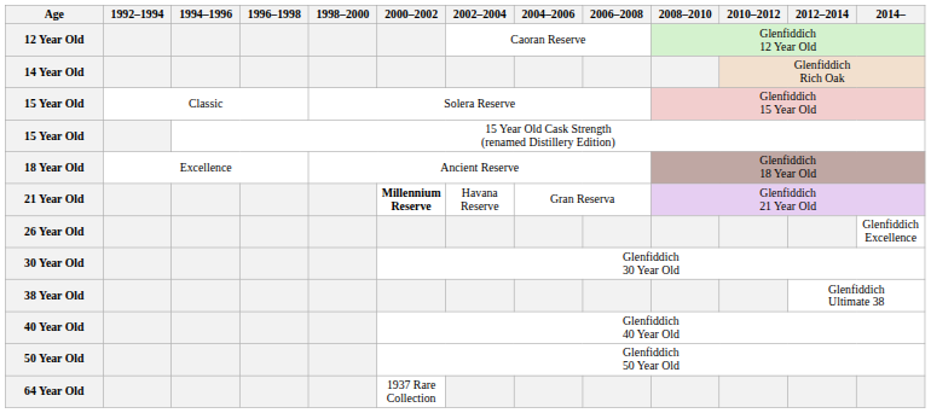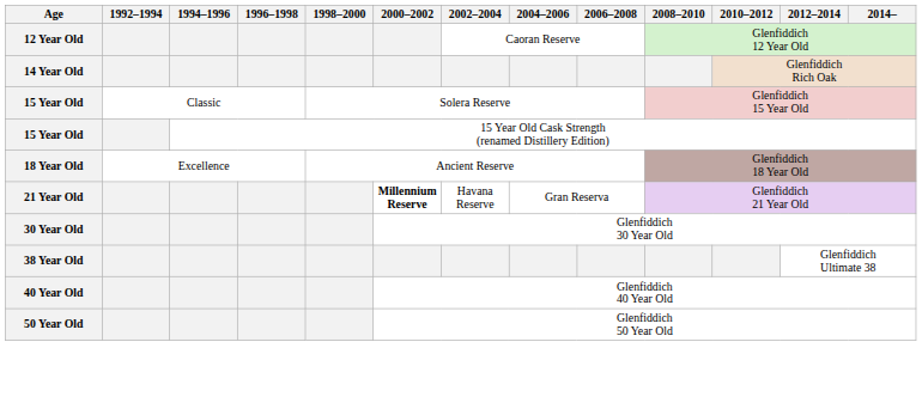- row: 26 Year Old | Glenfiddich Excellence
- row: 64 Year Old | 1937 Rare Collection
